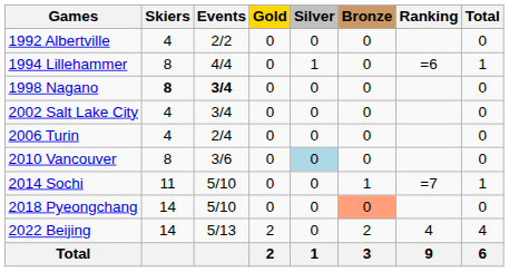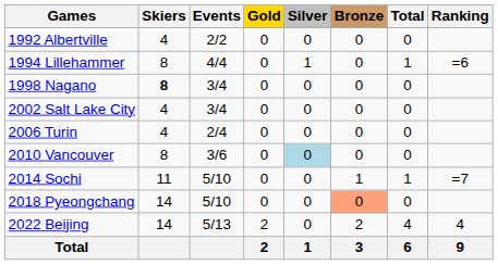columns swapped: Total <-> Ranking
1998 Nagano | Events: bold -> normal
